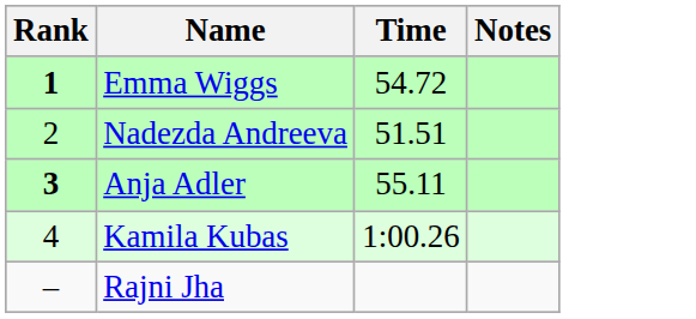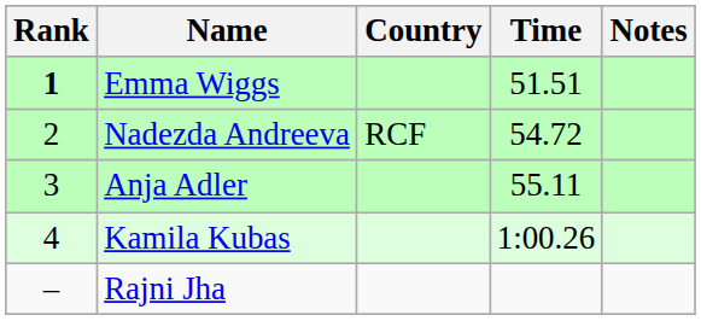+ column: Country | RCF
Emma Wiggs | Time: 54.72 -> 51.51
Nadezda Andreeva | Time: 51.51 -> 54.72
Anja Adler | Rank: bold -> normal
